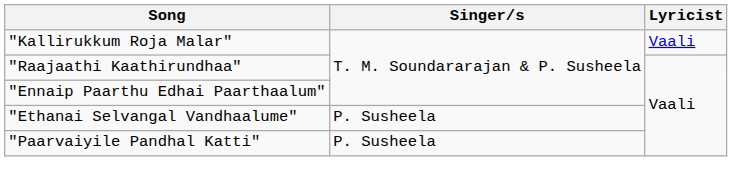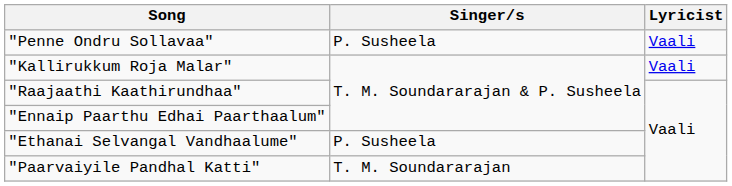+ row: "Penne Ondru Sollavaa" | P. Susheela | Vaali
"Paarvaiyile Pandhal Katti" | Singer/s: P. Susheela -> T. M. Soundararajan
